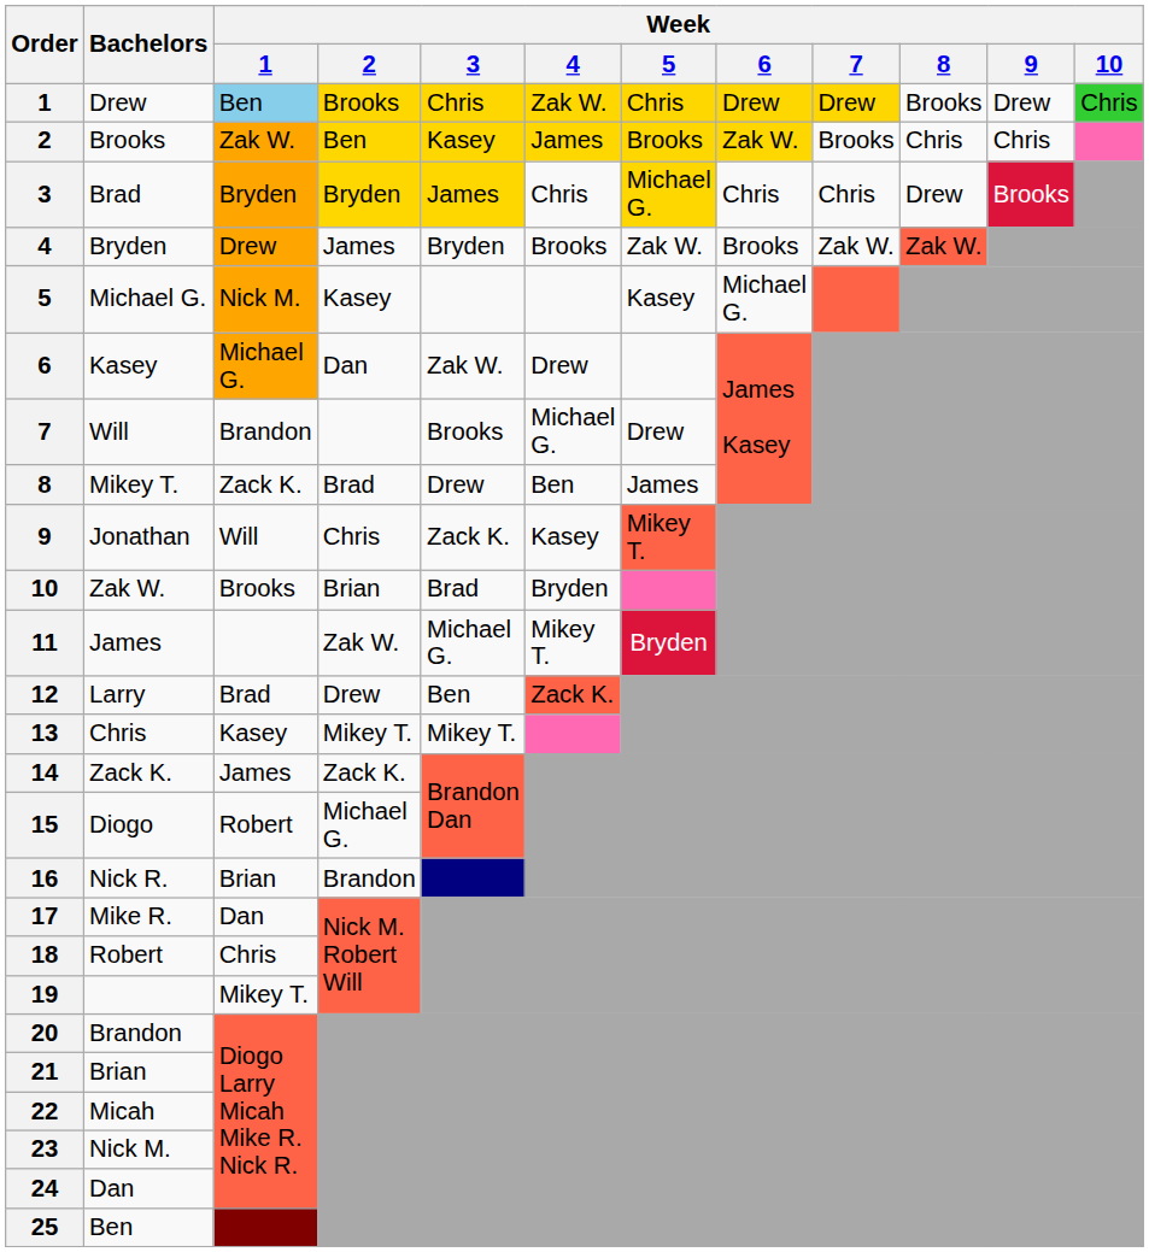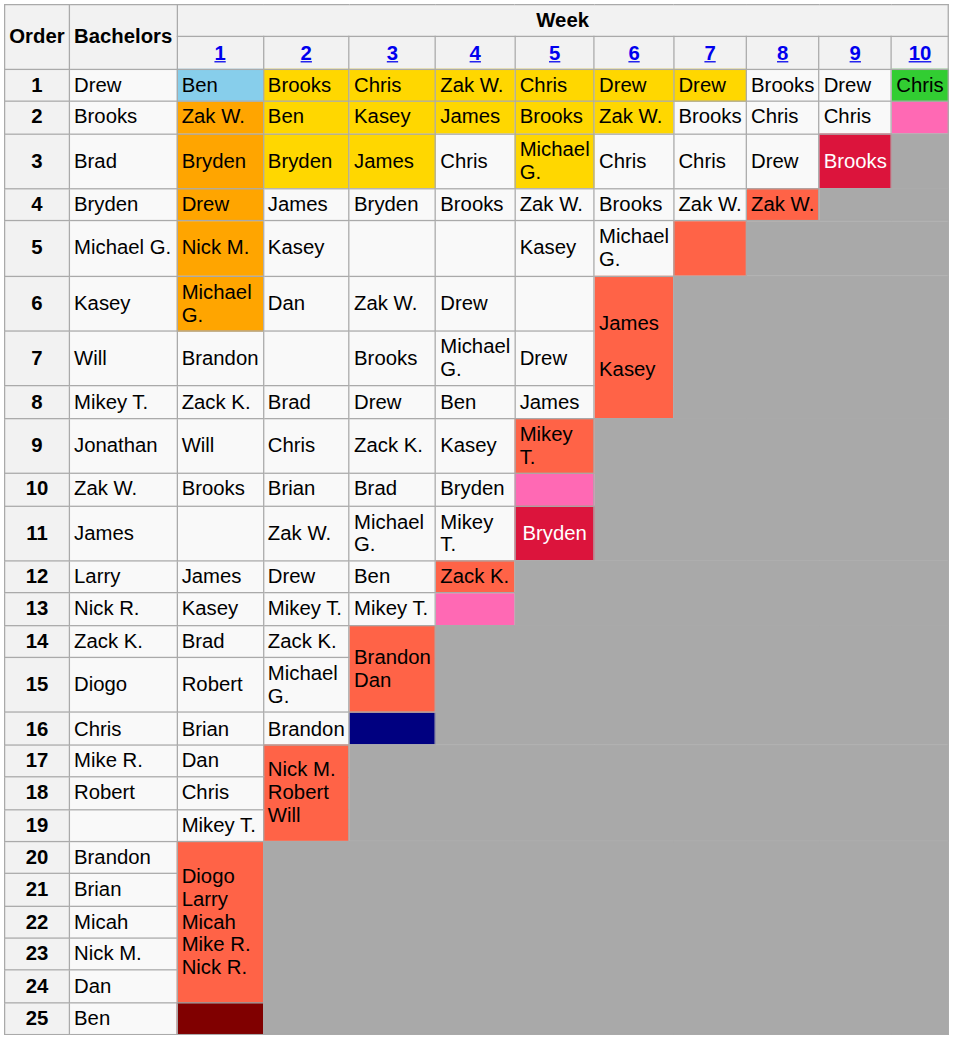12 | Week / 1: Brad -> James
13 | Bachelors: Chris -> Nick R.
14 | Week / 1: James -> Brad
16 | Bachelors: Nick R. -> Chris
